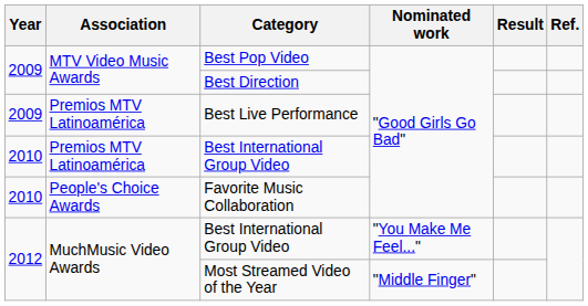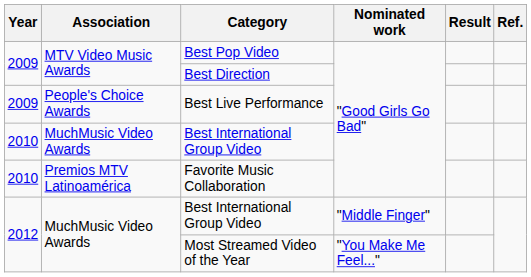Best Live Performance | Association: Premios MTV Latinoamérica -> People's Choice Awards
2010 / Best International Group Video | Association: Premios MTV Latinoamérica -> MuchMusic Video Awards
Favorite Music Collaboration | Association: People's Choice Awards -> Premios MTV Latinoamérica
2012 / Best International Group Video | Nominated work: "You Make Me Feel..." -> "Middle Finger"
Most Streamed Video of the Year | Nominated work: "Middle Finger" -> "You Make Me Feel..."
